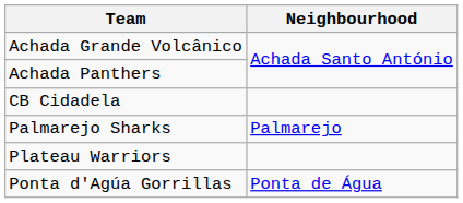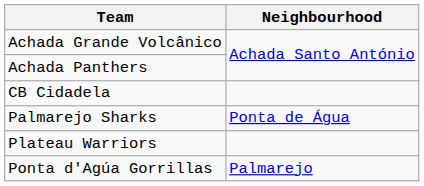Palmarejo Sharks | Neighbourhood: Palmarejo -> Ponta de Água
Ponta d'Agúa Gorrillas | Neighbourhood: Ponta de Água -> Palmarejo
